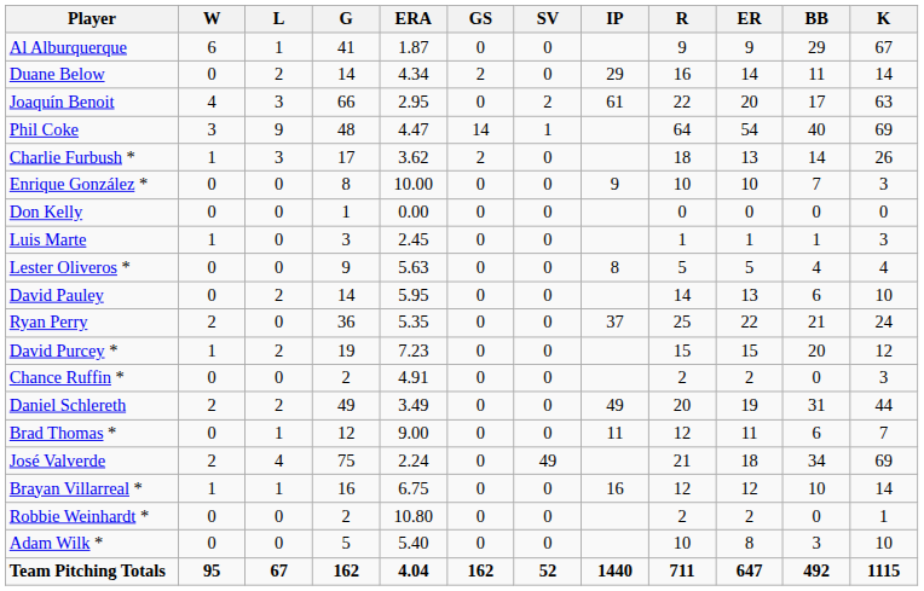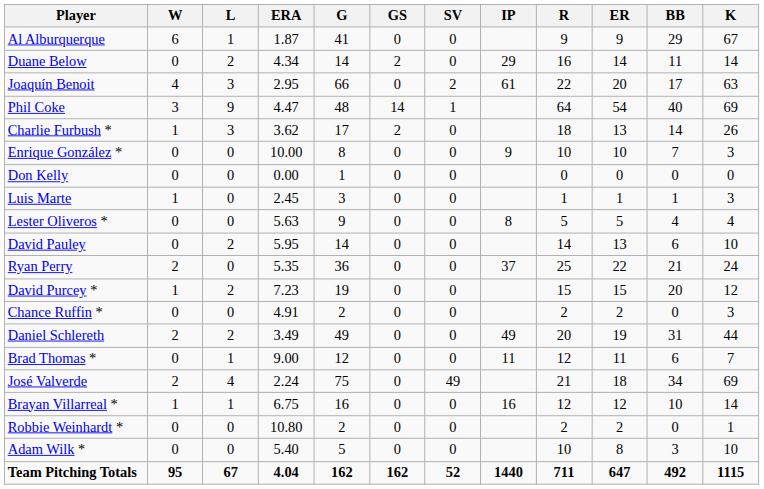columns swapped: ERA <-> G
